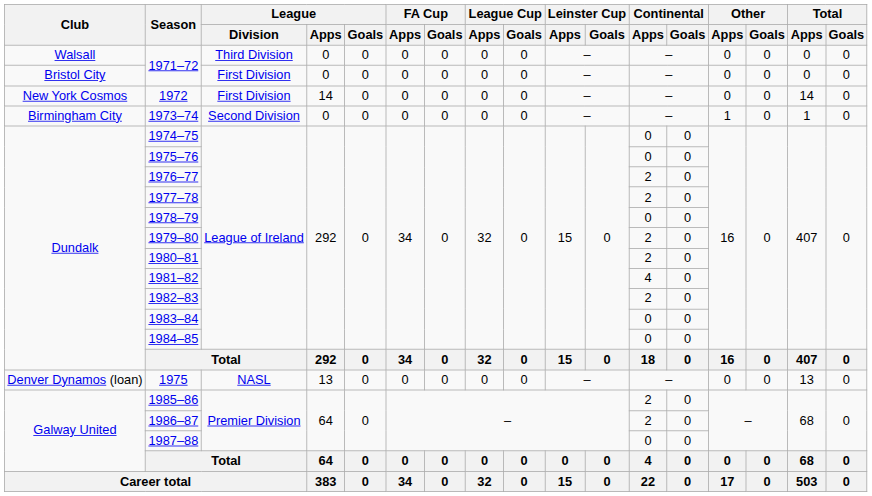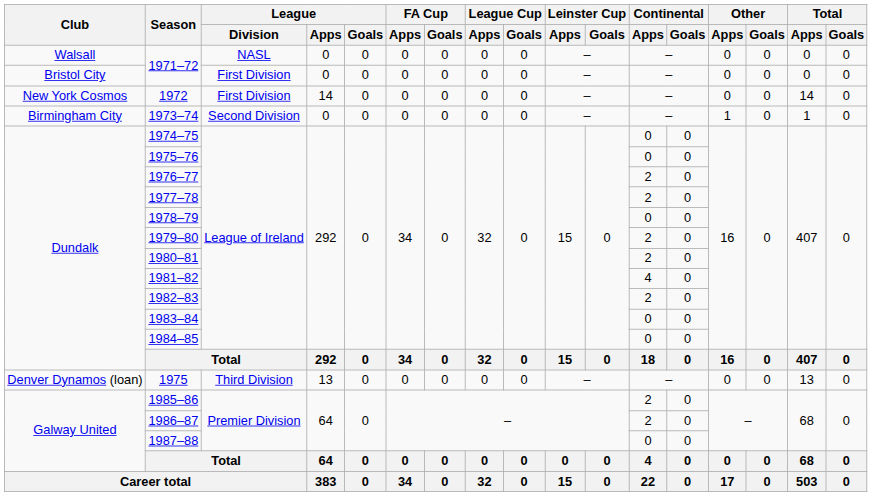Walsall / 1971–72 | League / Division: Third Division -> NASL
1975 | League / Division: NASL -> Third Division
